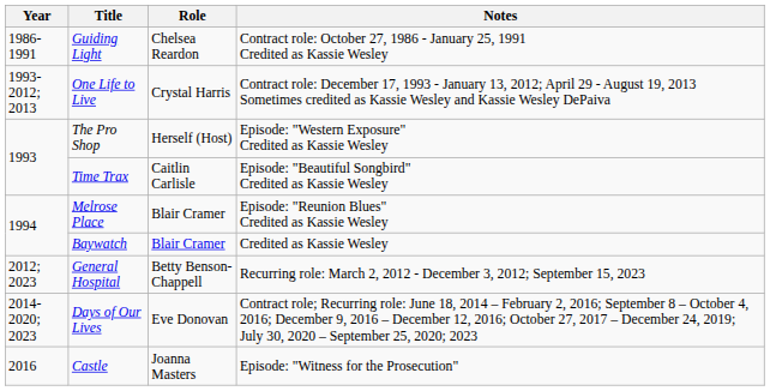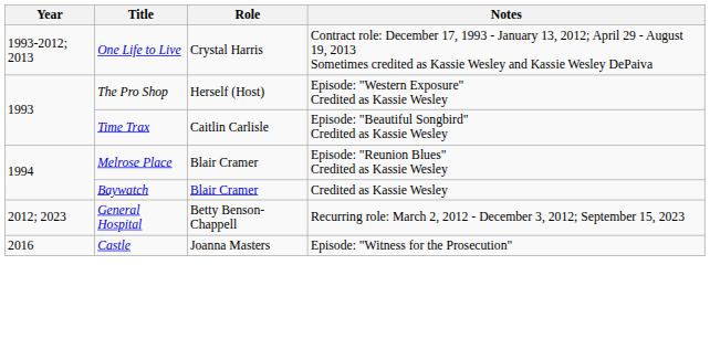- row: 1986-1991 | Guiding Light | Chelsea Reardon | Contract role: October 27, 1986 - January 25, 1991 Credited as Kassie Wesley
- row: 2014-2020; 2023 | Days of Our Lives | Eve Donovan | Contract role; Recurring role: June 18, 2014 – February 2, 2016; September 8 – October 4, 2016; December 9, 2016 – December 12, 2016; October 27, 2017 – December 24, 2019; July 30, 2020 – September 25, 2020; 2023
